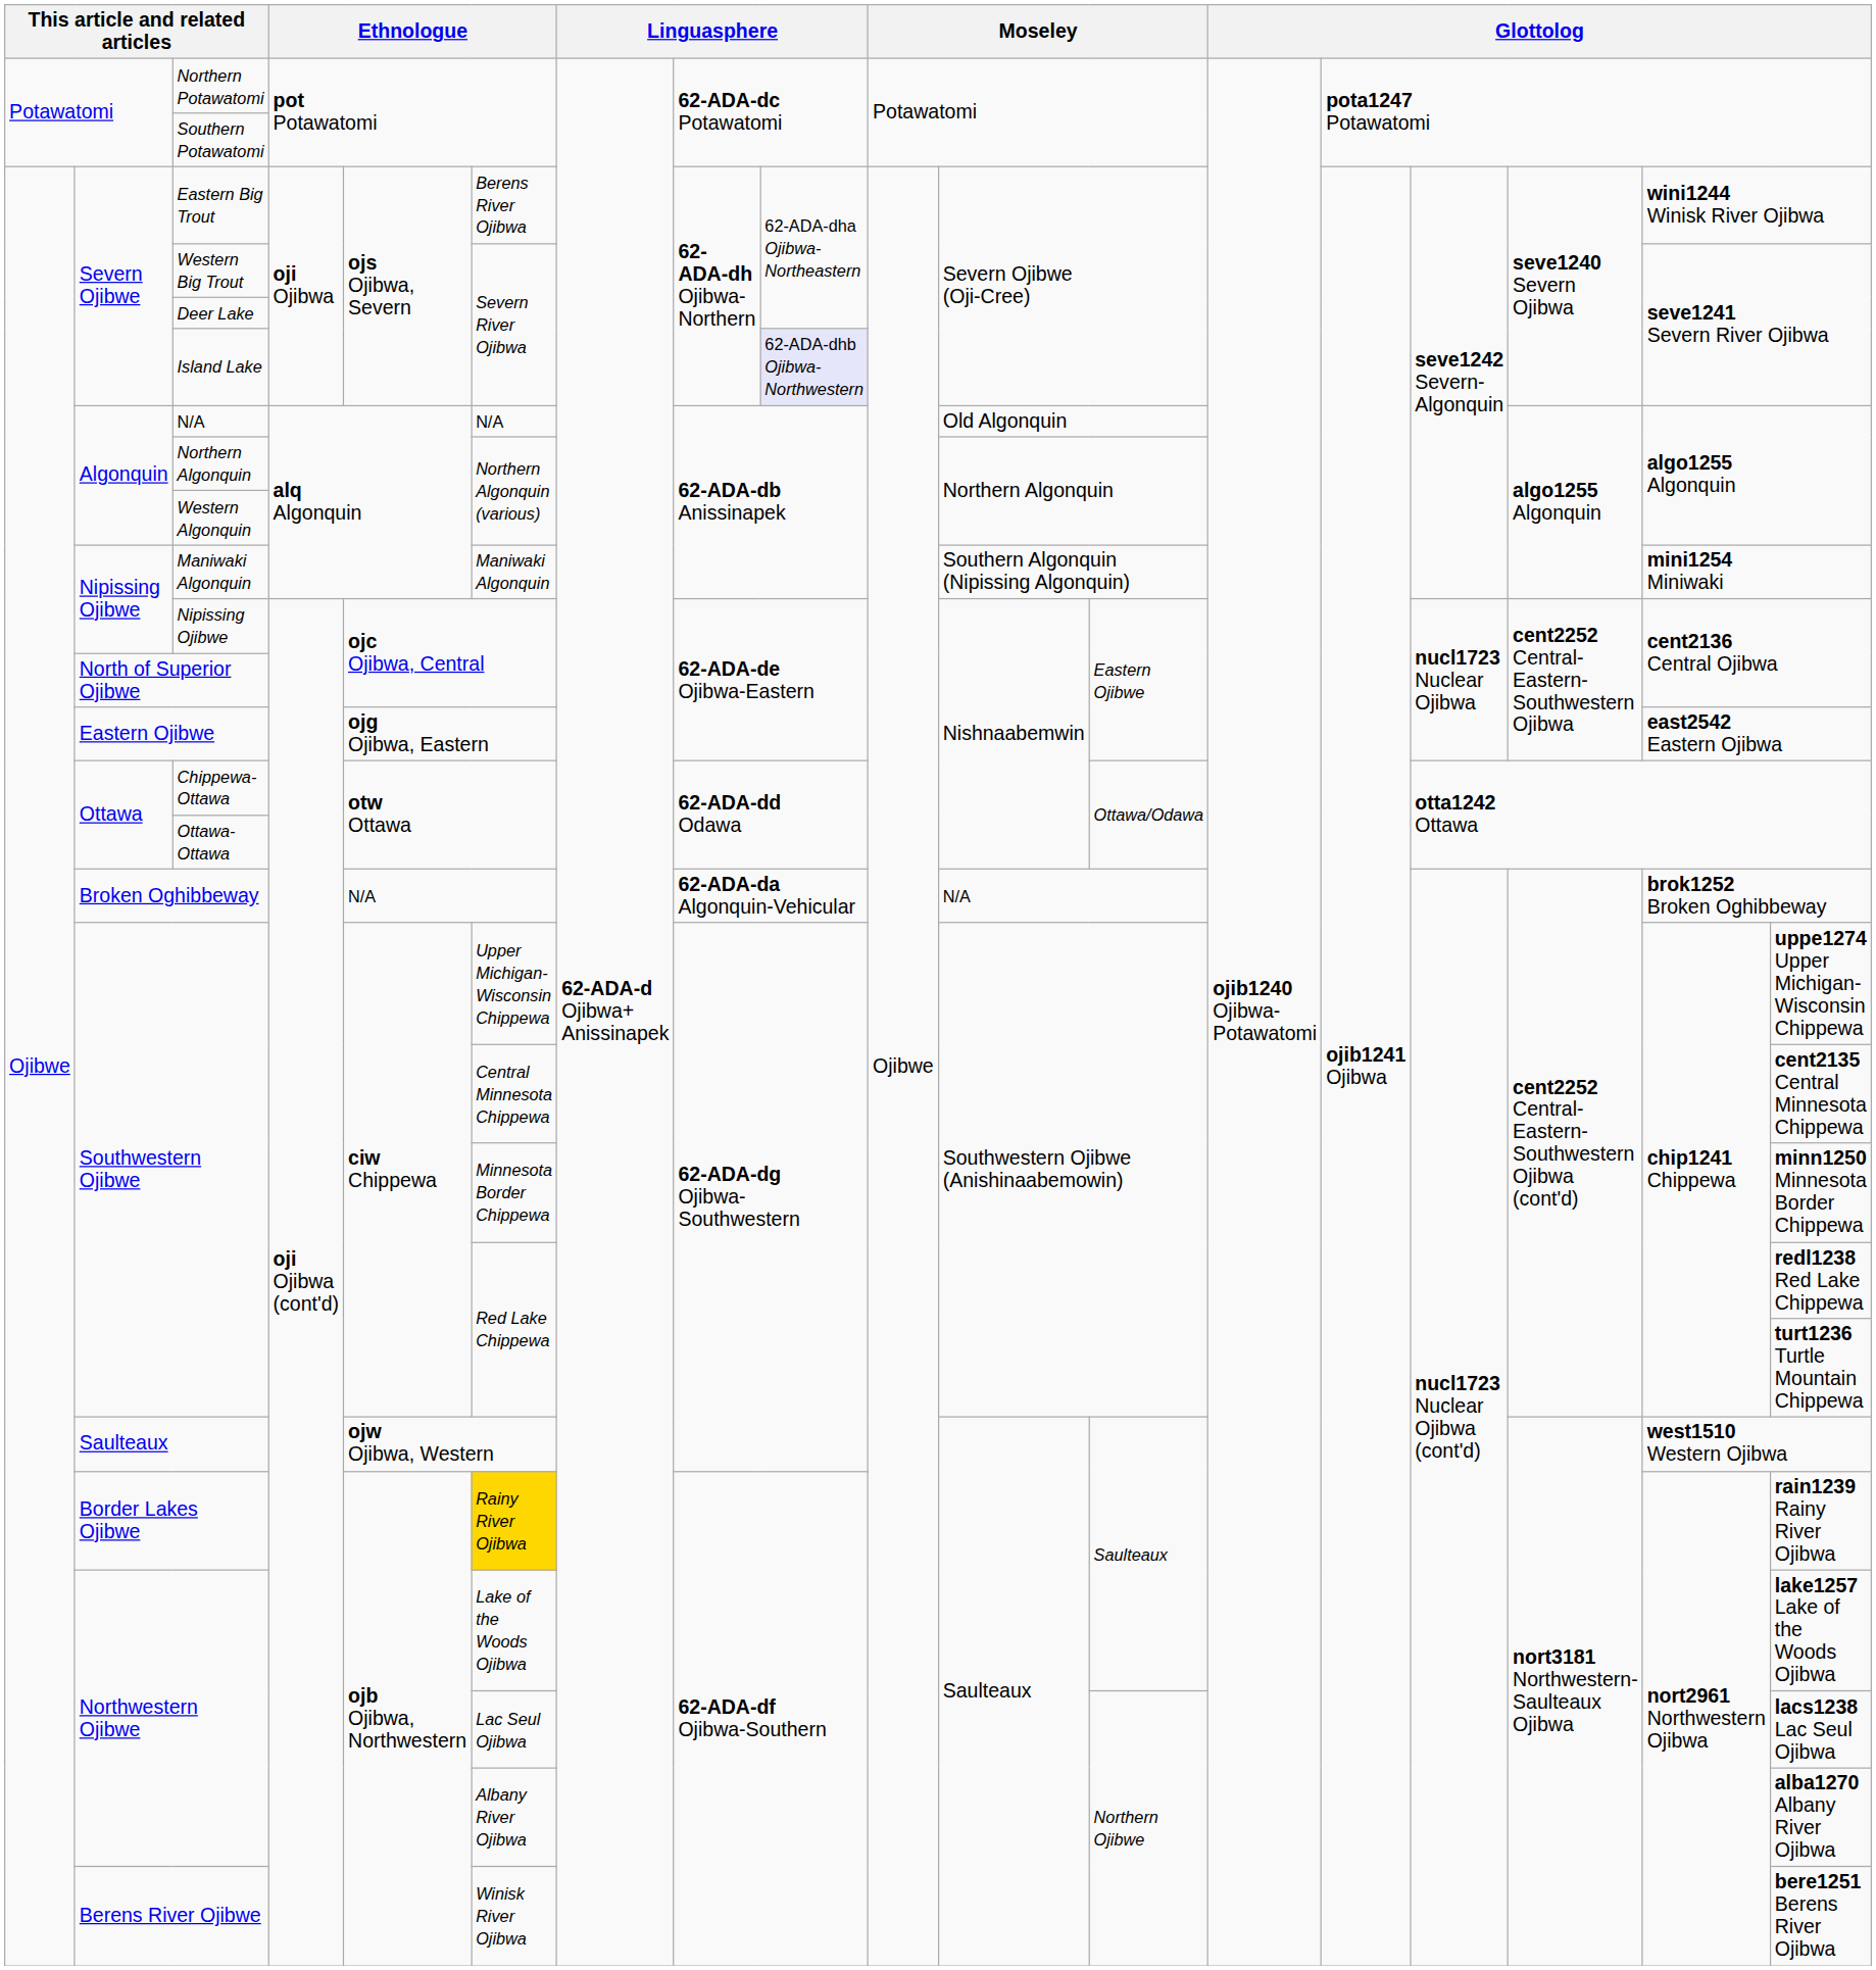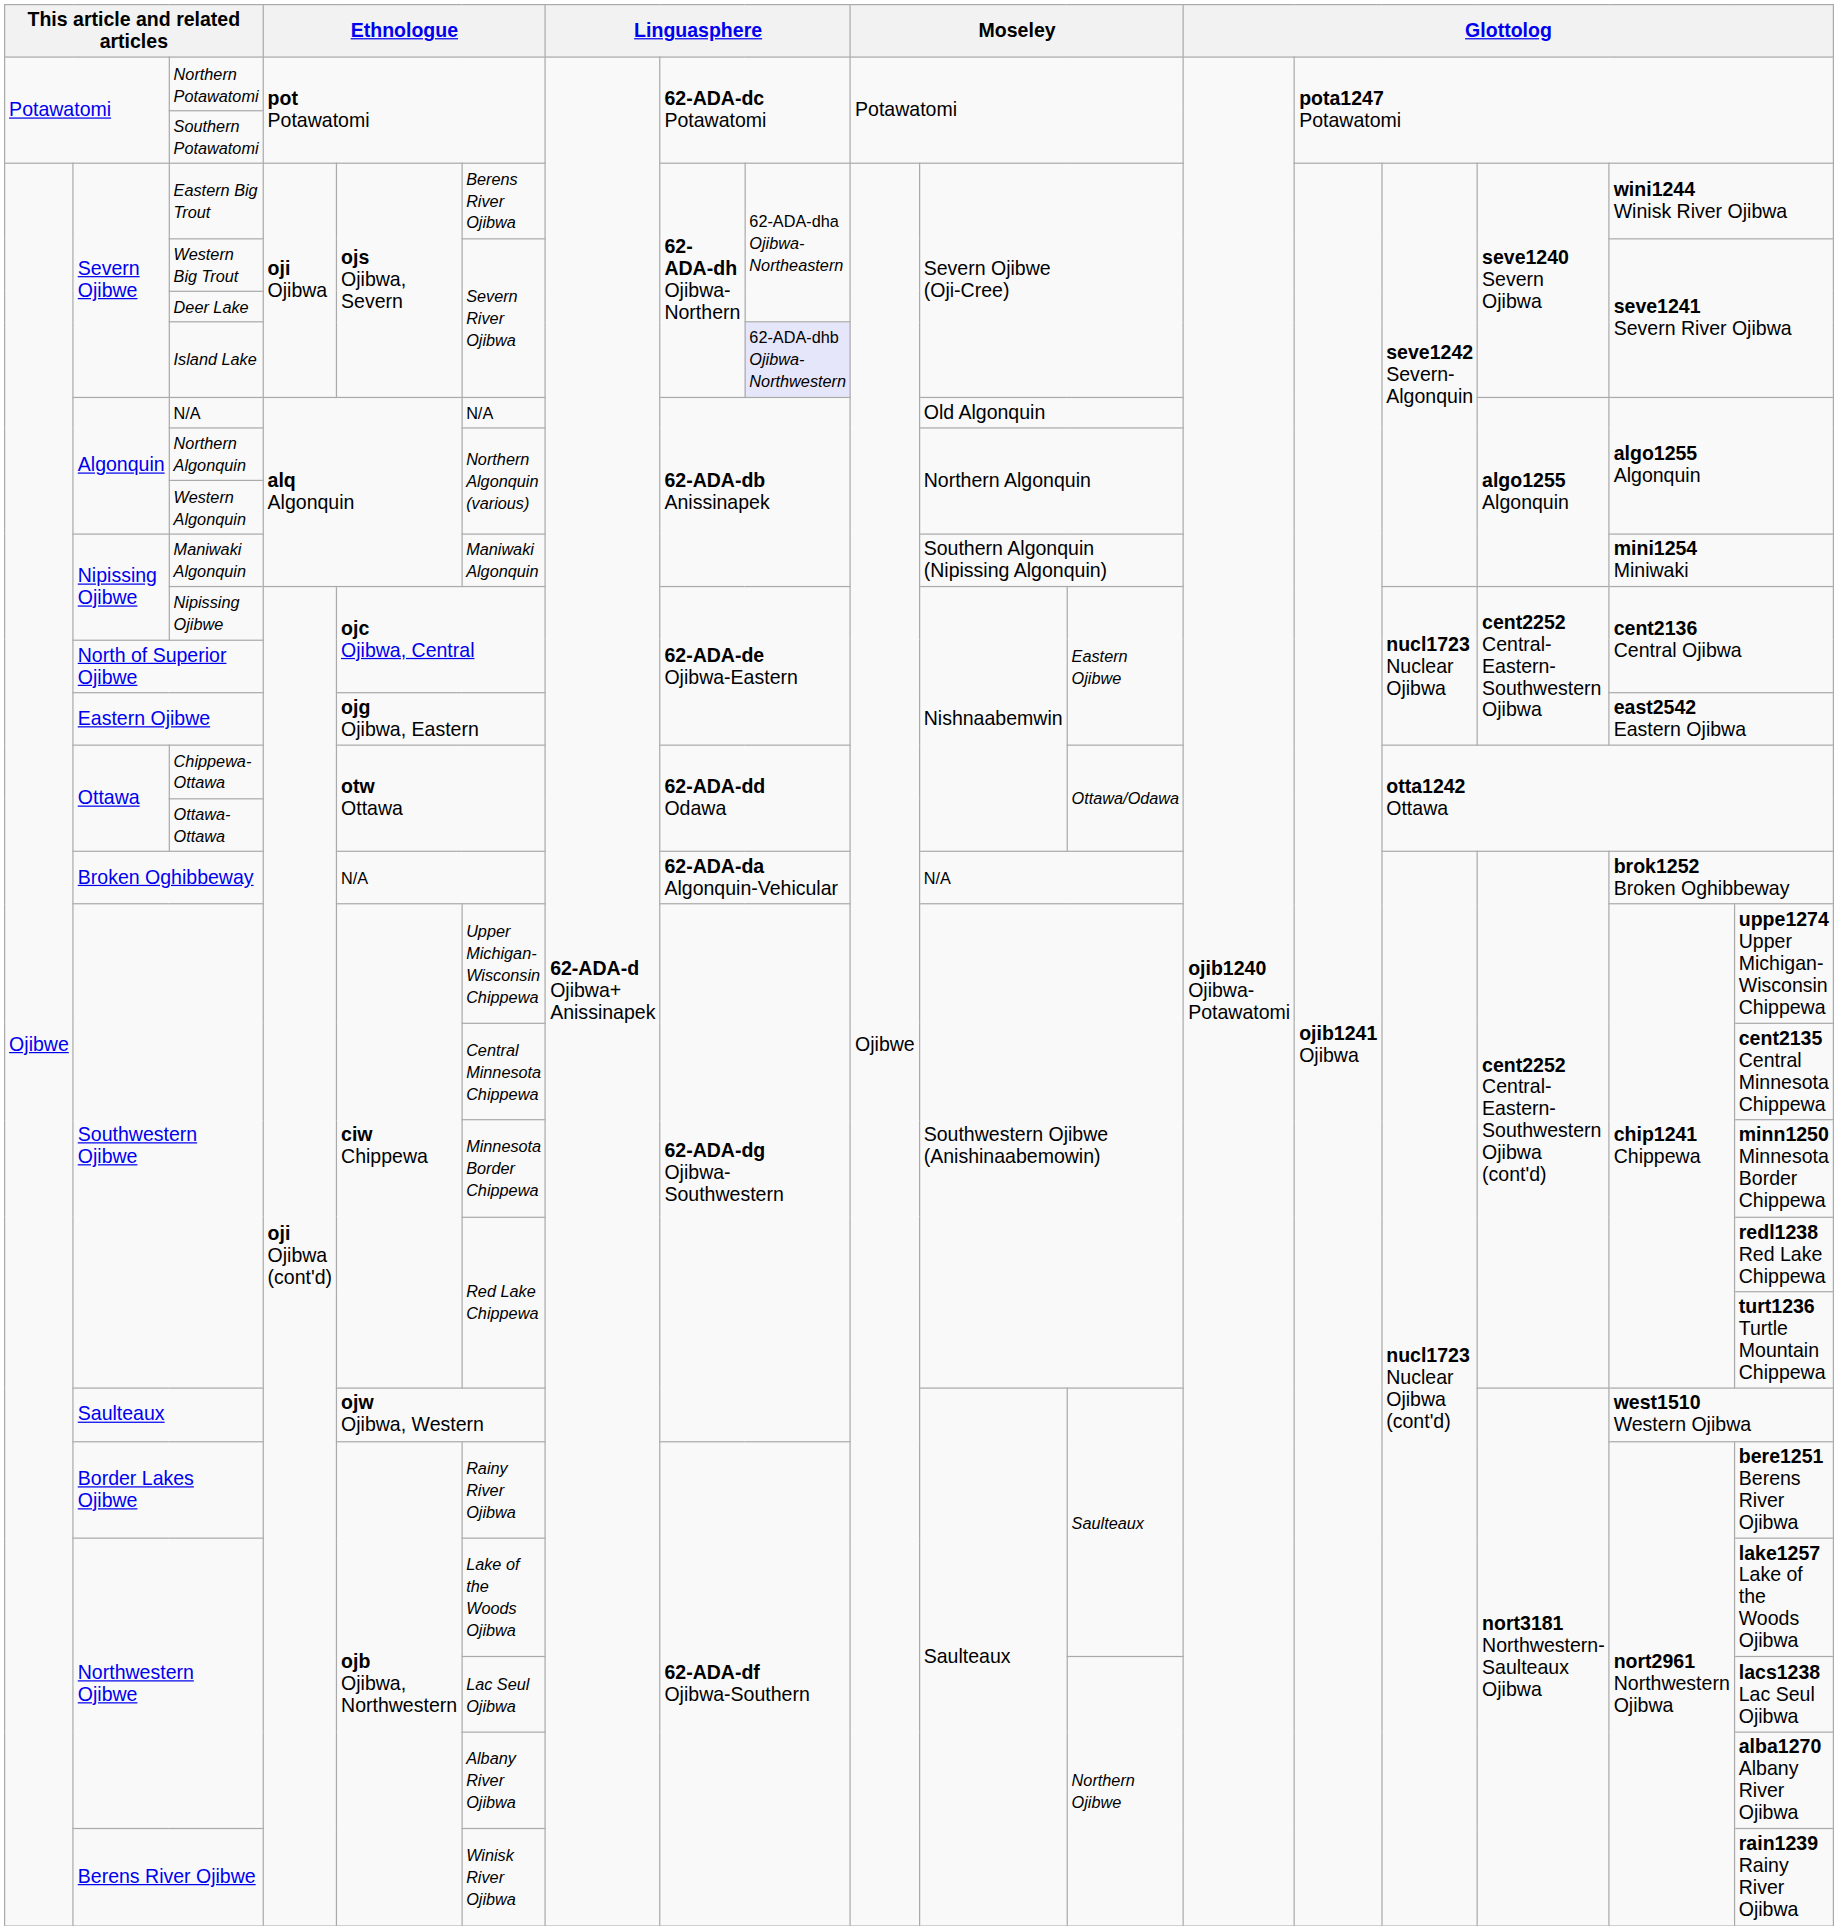Border Lakes Ojibwe | column 6: gold background -> no background
Border Lakes Ojibwe | column 18: rain1239 Rainy River Ojibwa -> bere1251 Berens River Ojibwa
Berens River Ojibwe | column 18: bere1251 Berens River Ojibwa -> rain1239 Rainy River Ojibwa
